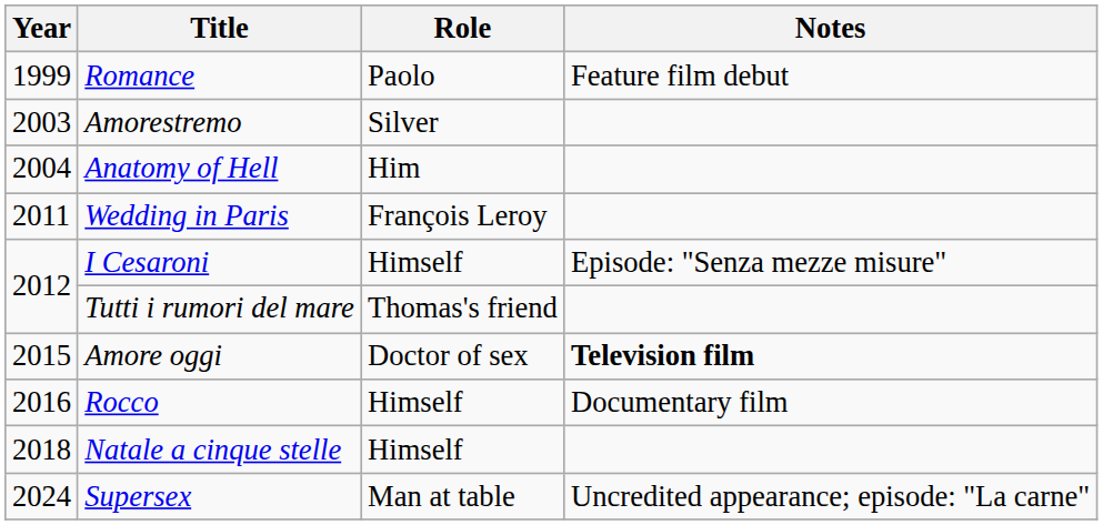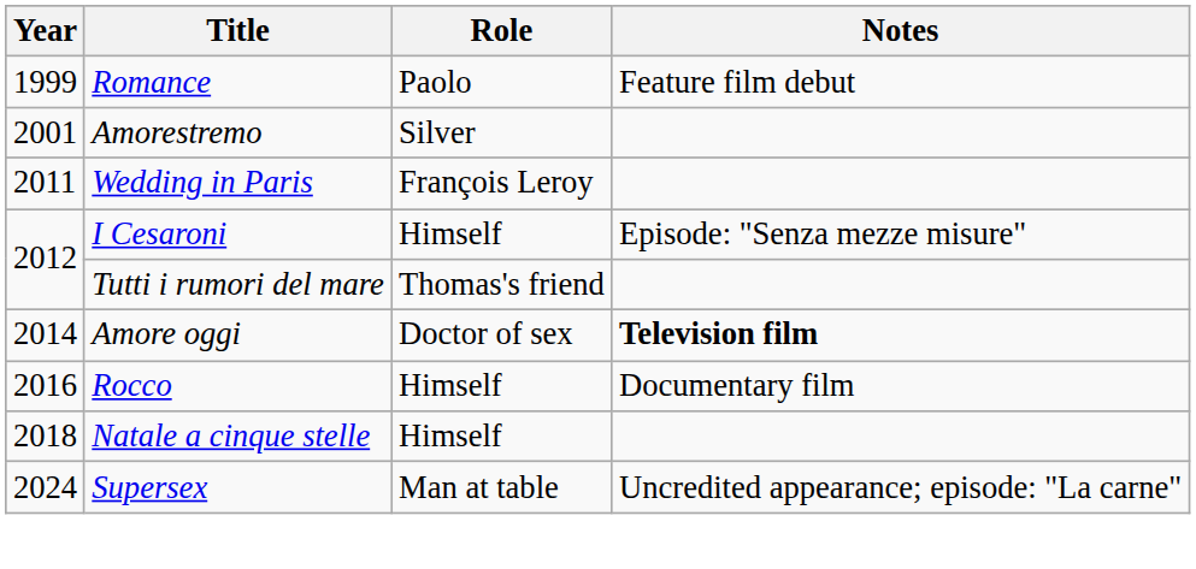Amorestremo | Year: 2003 -> 2001
- row: 2004 | Anatomy of Hell | Him
Amore oggi | Year: 2015 -> 2014
